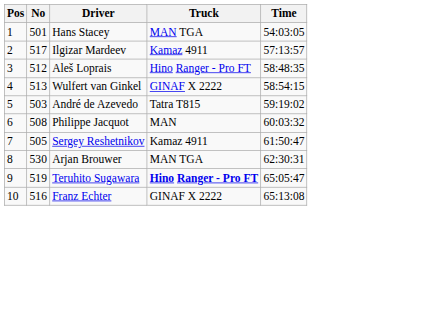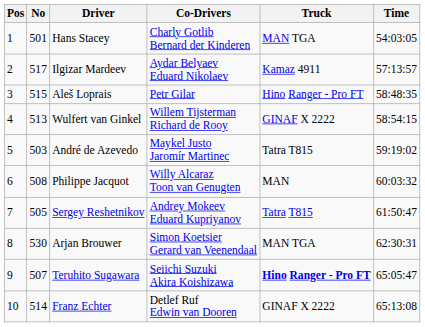+ column: Co-Drivers | Charly Gotlib Bernard der Kinderen | Aydar Belyaev Eduard Nikolaev | Petr Gilar | Willem Tijsterman Richard de Rooy | Maykel Justo Jaromír Martinec | Willy Alcaraz Toon van Genugten | Andrey Mokeev Eduard Kupriyanov | Simon Koetsier Gerard van Veenendaal | Seiichi Suzuki Akira Koishizawa | Detlef Ruf Edwin van Dooren
Aleš Loprais | No: 512 -> 515
Sergey Reshetnikov | Truck: Kamaz 4911 -> Tatra T815
Teruhito Sugawara | No: 519 -> 507
Franz Echter | No: 516 -> 514
